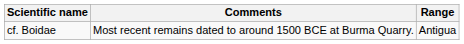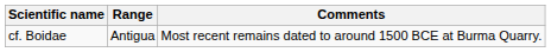columns swapped: Range <-> Comments
